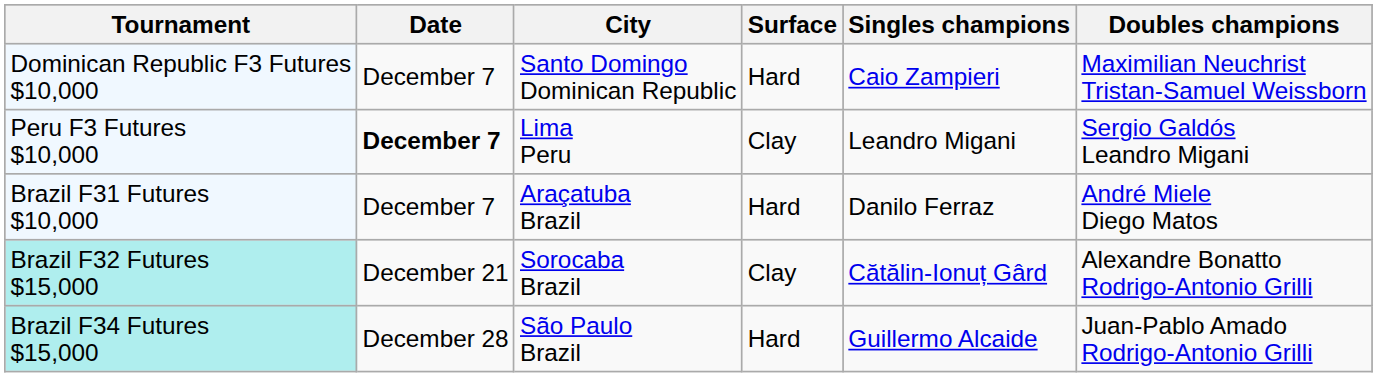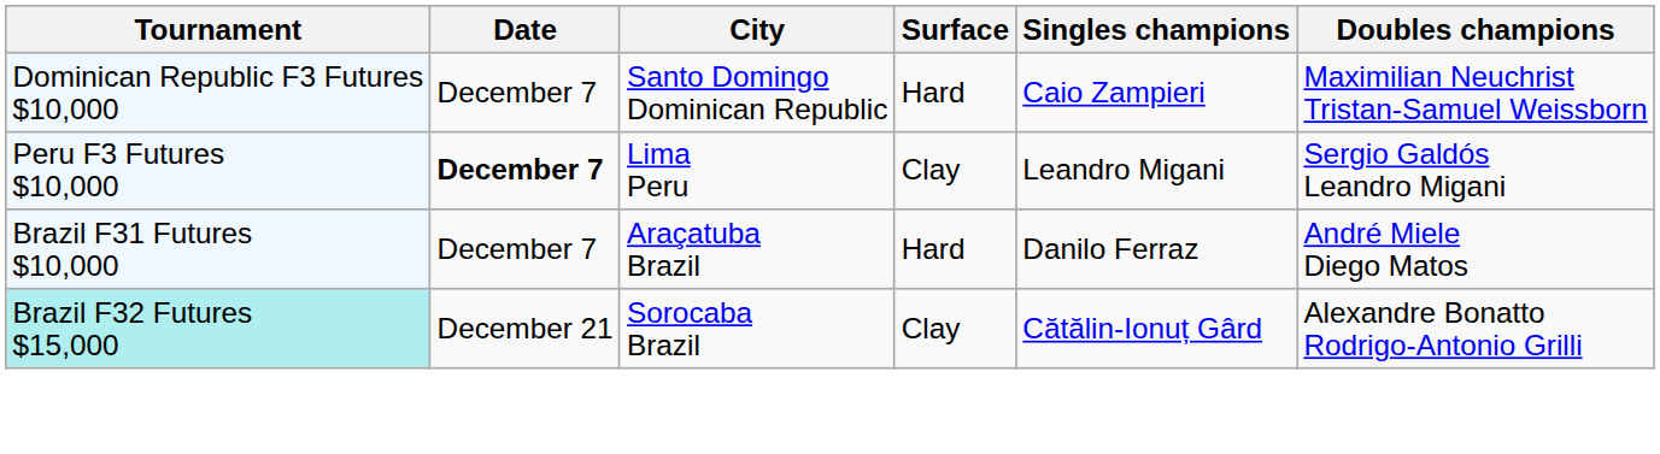- row: Brazil F34 Futures $15,000 | December 28 | São Paulo Brazil | Hard | Guillermo Alcaide | Juan-Pablo Amado Rodrigo-Antonio Grilli
